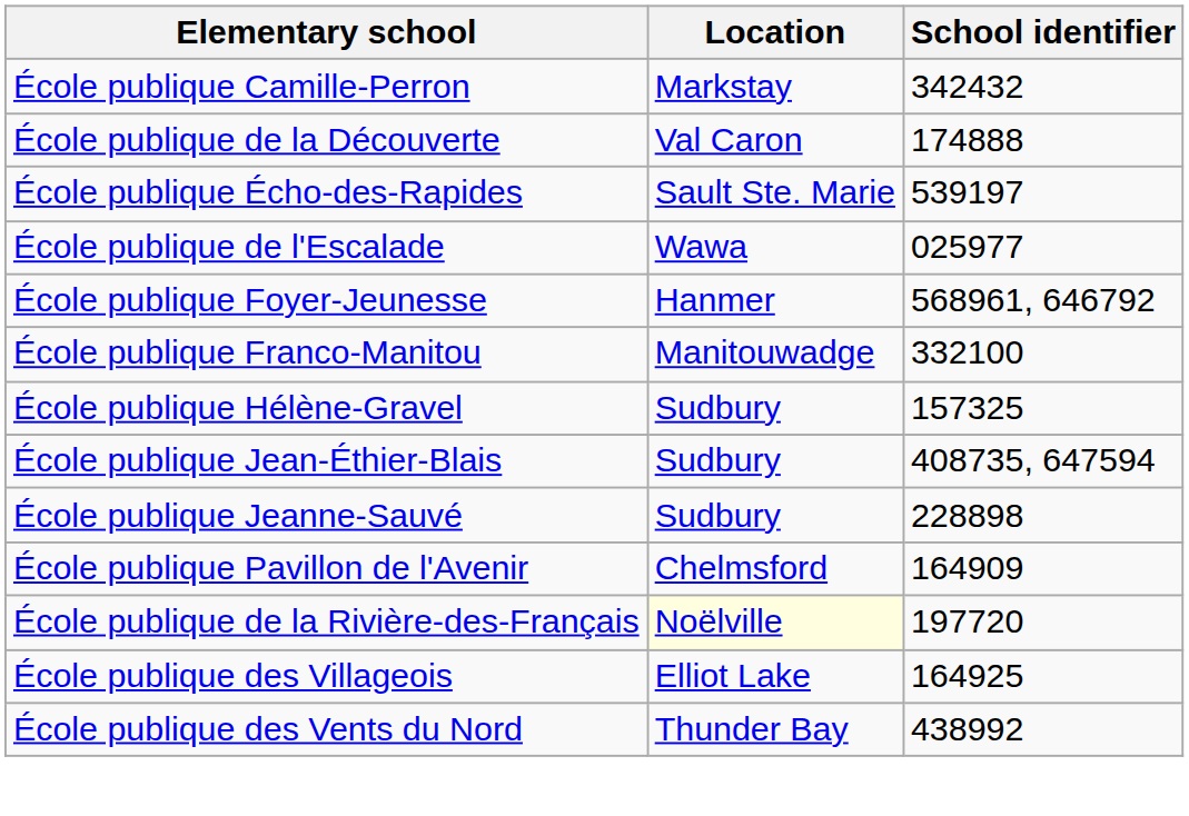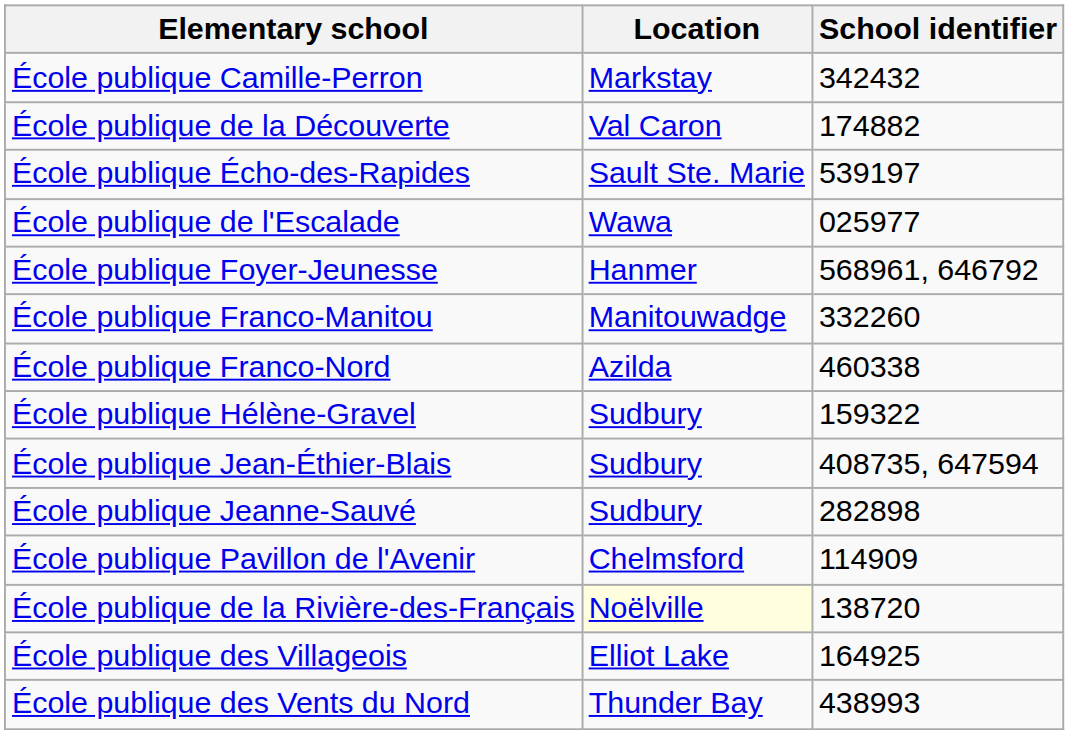École publique de la Découverte | School identifier: 174888 -> 174882
École publique Franco-Manitou | School identifier: 332100 -> 332260
+ row: École publique Franco-Nord | Azilda | 460338
École publique Hélène-Gravel | School identifier: 157325 -> 159322
École publique Jeanne-Sauvé | School identifier: 228898 -> 282898
École publique Pavillon de l'Avenir | School identifier: 164909 -> 114909
École publique de la Rivière-des-Français | School identifier: 197720 -> 138720
École publique des Vents du Nord | School identifier: 438992 -> 438993
